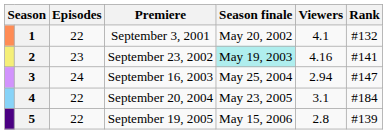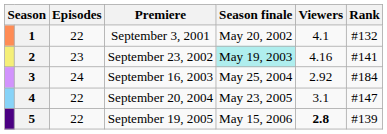3 | Viewers: 2.94 -> 2.92
3 | Rank: #147 -> #184
4 | Rank: #184 -> #147
5 | Viewers: normal -> bold
